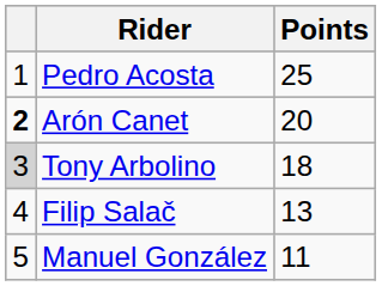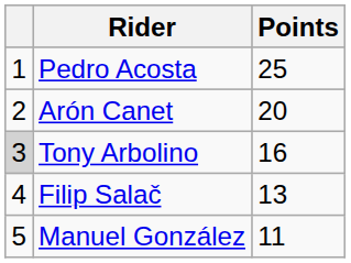Arón Canet | column 1: bold -> normal
Tony Arbolino | Points: 18 -> 16
